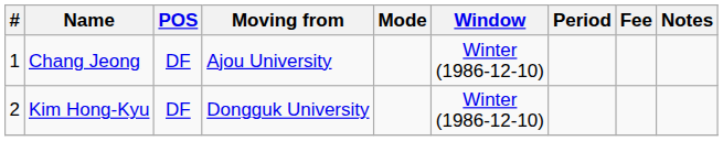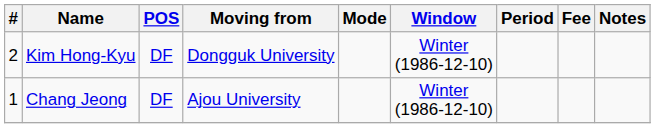rows swapped: Chang Jeong <-> Kim Hong-Kyu
